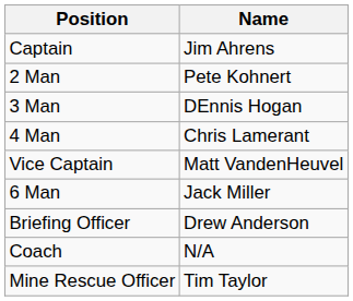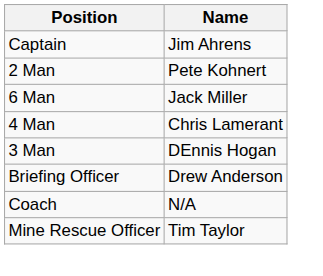rows swapped: 3 Man <-> 6 Man
- row: Vice Captain | Matt VandenHeuvel
